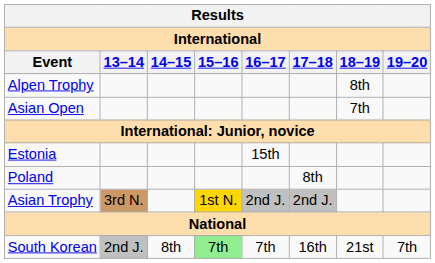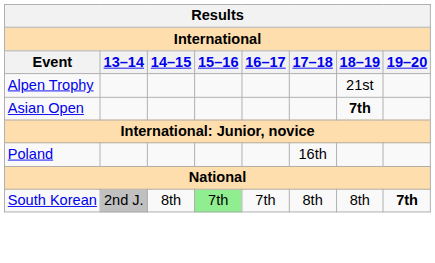Alpen Trophy | 18–19: 8th -> 21st
Asian Open | 18–19: normal -> bold
- row: Estonia | 15th
Poland | 17–18: 8th -> 16th
- row: Asian Trophy | 3rd N. | 1st N. | 2nd J. | 2nd J.
South Korean | 17–18: 16th -> 8th
South Korean | 18–19: 21st -> 8th
South Korean | 19–20: normal -> bold
